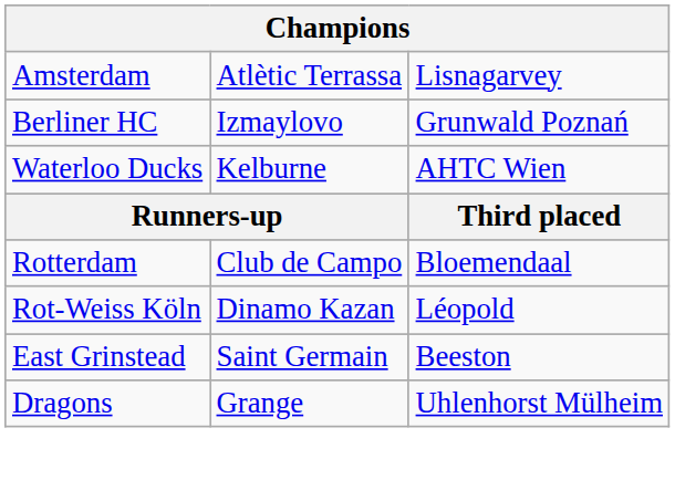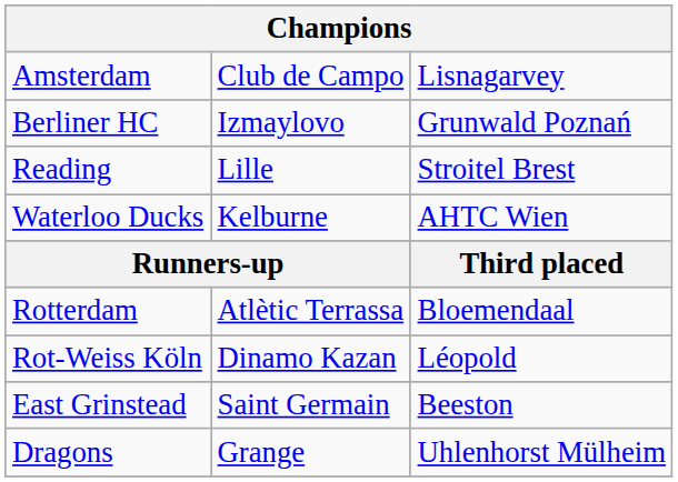Amsterdam | column 2: Atlètic Terrassa -> Club de Campo
+ row: Reading | Lille | Stroitel Brest
Rotterdam | column 2: Club de Campo -> Atlètic Terrassa
